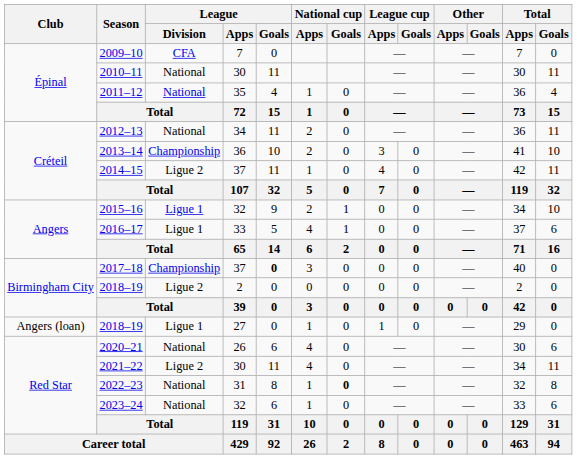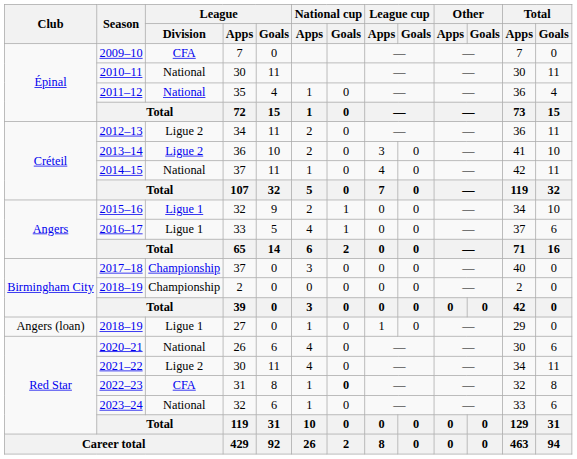2012–13 | League / Division: National -> Ligue 2
2013–14 | League / Division: Championship -> Ligue 2
2014–15 | League / Division: Ligue 2 -> National
2017–18 | League / Goals: bold -> normal
2018–19 / 2 | League / Division: Ligue 2 -> Championship
2022–23 | League / Division: National -> CFA
